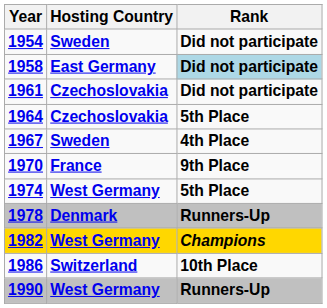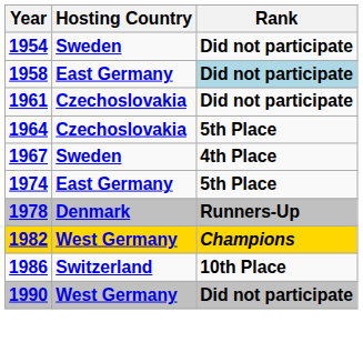- row: 1970 | France | 9th Place
1974 | Hosting Country: West Germany -> East Germany
1990 | Rank: Runners-Up -> Did not participate
